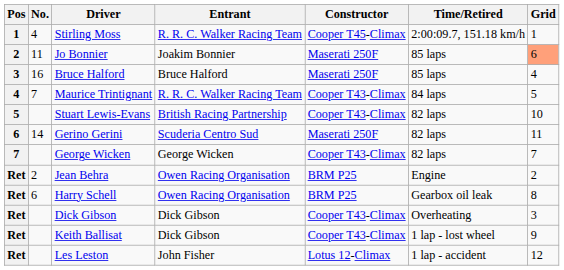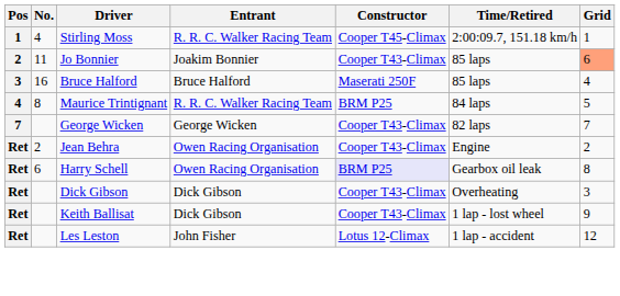Jo Bonnier | Constructor: Maserati 250F -> Cooper T43-Climax
Maurice Trintignant | No.: 7 -> 8
Maurice Trintignant | Constructor: Cooper T43-Climax -> BRM P25
- row: 5 | Stuart Lewis-Evans | British Racing Partnership | Cooper T43-Climax | 82 laps | 10
- row: 6 | 14 | Gerino Gerini | Scuderia Centro Sud | Maserati 250F | 82 laps | 11
Jean Behra | Constructor: BRM P25 -> Cooper T43-Climax
Harry Schell | Constructor: no background -> lavender background
